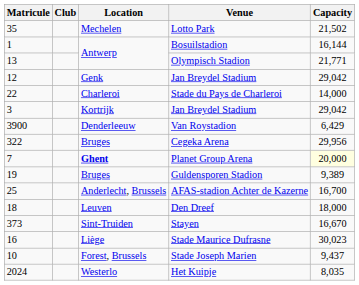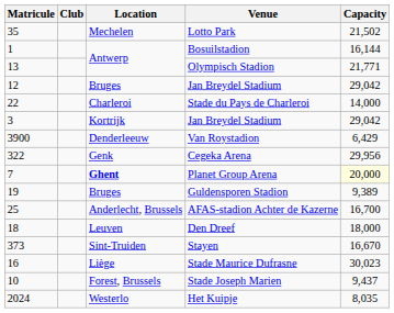12 / Jan Breydel Stadium | Location: Genk -> Bruges
Cegeka Arena | Location: Bruges -> Genk
